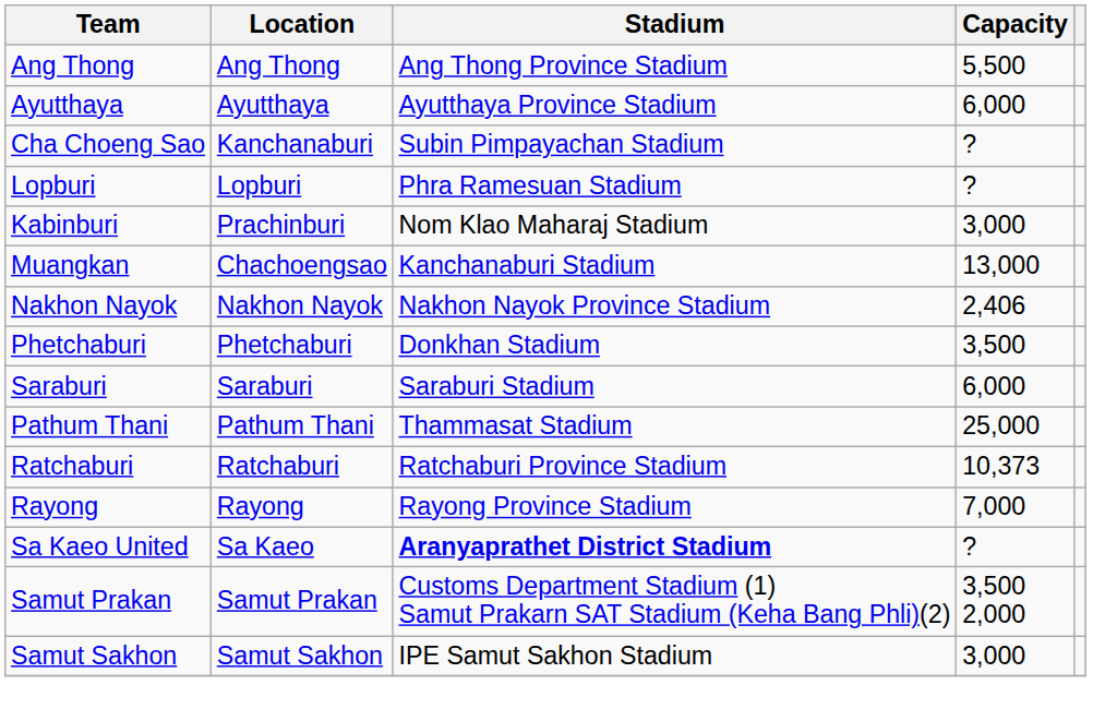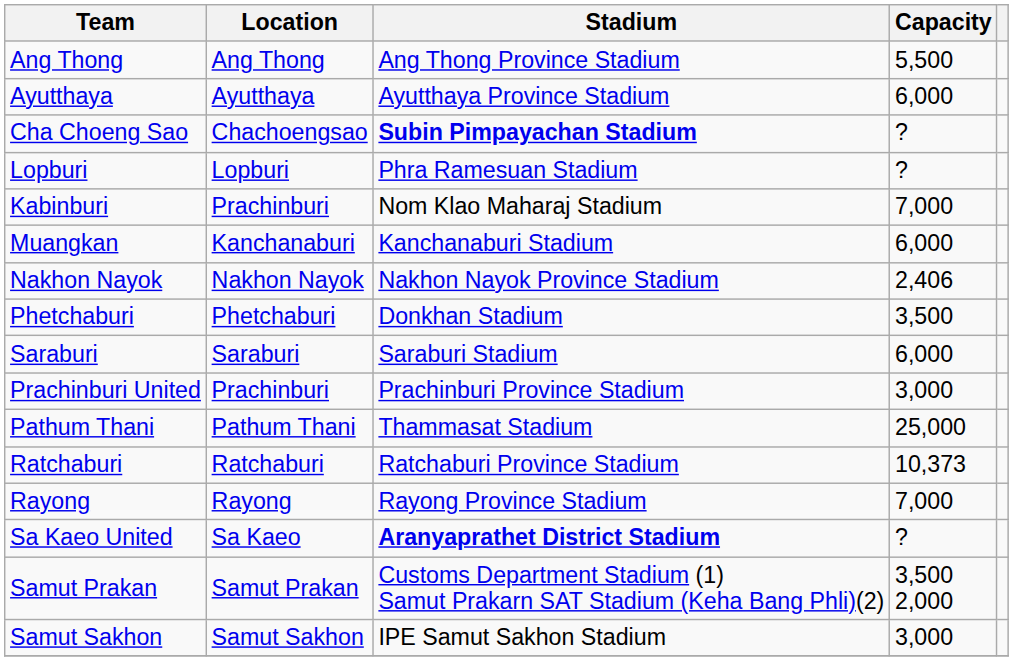Cha Choeng Sao | Location: Kanchanaburi -> Chachoengsao
Cha Choeng Sao | Stadium: normal -> bold
Kabinburi | Capacity: 3,000 -> 7,000
Muangkan | Location: Chachoengsao -> Kanchanaburi
Muangkan | Capacity: 13,000 -> 6,000
+ row: Prachinburi United | Prachinburi | Prachinburi Province Stadium | 3,000
